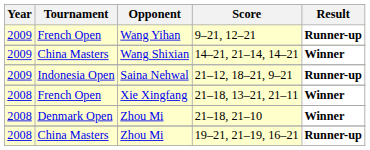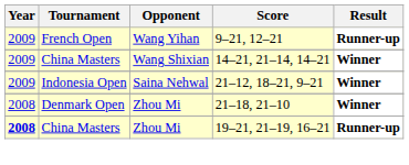21–12, 18–21, 9–21 | Result: Runner-up -> Winner
- row: 2008 | French Open | Xie Xingfang | 21–18, 13–21, 21–11 | Winner
19–21, 21–19, 16–21 | Year: normal -> bold
